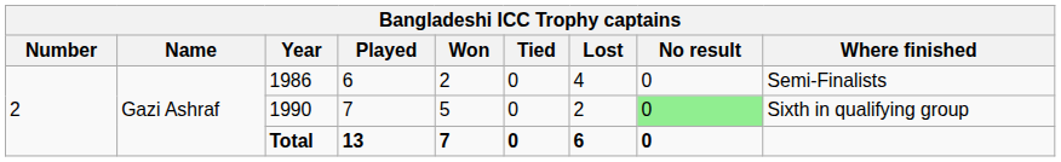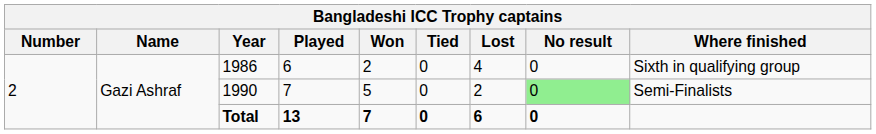1986 | Where finished: Semi-Finalists -> Sixth in qualifying group
1990 | Where finished: Sixth in qualifying group -> Semi-Finalists
